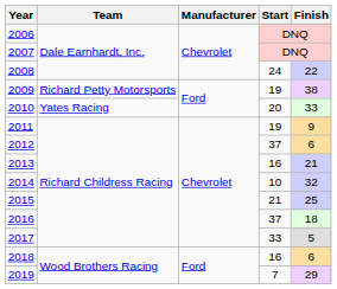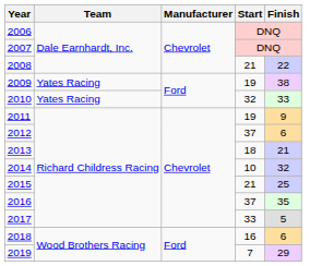2008 | Start: 24 -> 21
2009 | Team: Richard Petty Motorsports -> Yates Racing
2010 | Start: 20 -> 32
2013 | Start: 16 -> 18
2016 | Finish: 18 -> 35
